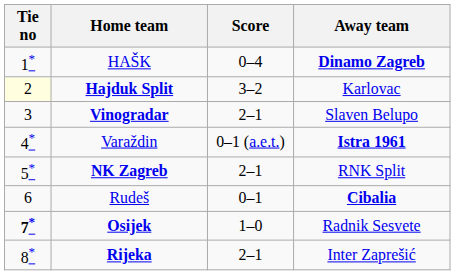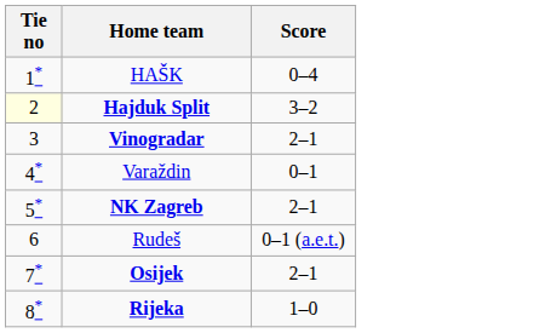- column: Away team | Dinamo Zagreb | Karlovac | Slaven Belupo | Istra 1961 | RNK Split | Cibalia | Radnik Sesvete | Inter Zaprešić
Varaždin | Score: 0–1 (a.e.t.) -> 0–1
Rudeš | Score: 0–1 -> 0–1 (a.e.t.)
Osijek | Tie no: bold -> normal
Osijek | Score: 1–0 -> 2–1
Rijeka | Score: 2–1 -> 1–0
